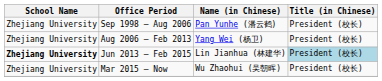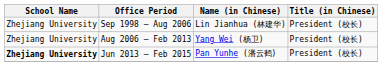Sep 1998 – Aug 2006 | Name (in Chinese): Pan Yunhe (潘云鹤) -> Lin Jianhua (林建华)
Jun 2013 – Feb 2015 | Name (in Chinese): Lin Jianhua (林建华) -> Pan Yunhe (潘云鹤)
Jun 2013 – Feb 2015 | Title (in Chinese): lightblue background -> no background
- row: Zhejiang University | Mar 2015 – Now | Wu Zhaohui (吴朝晖) | President (校长)
